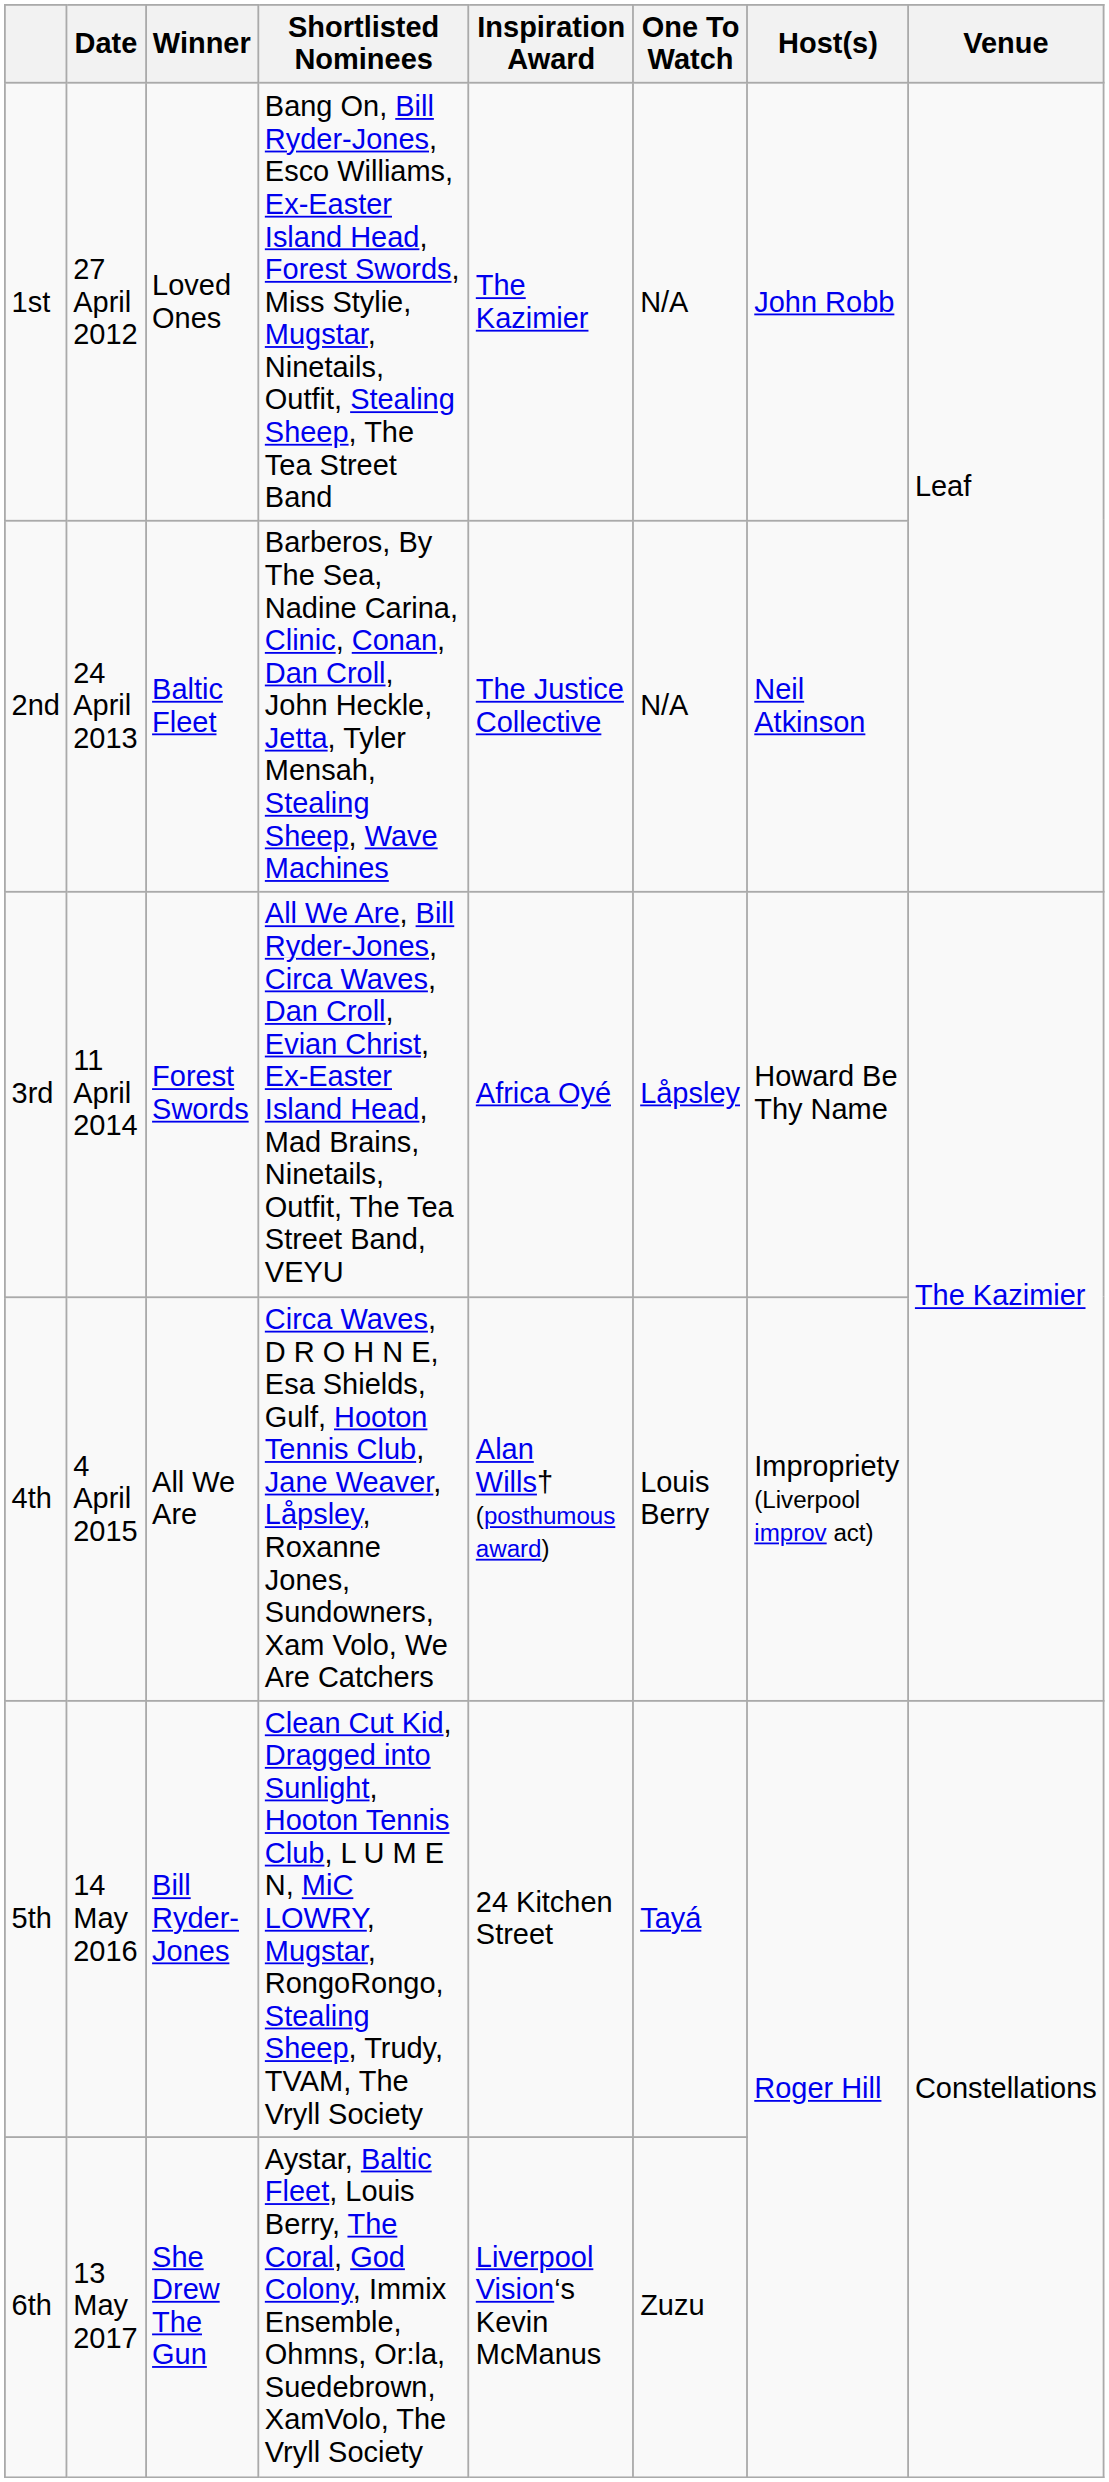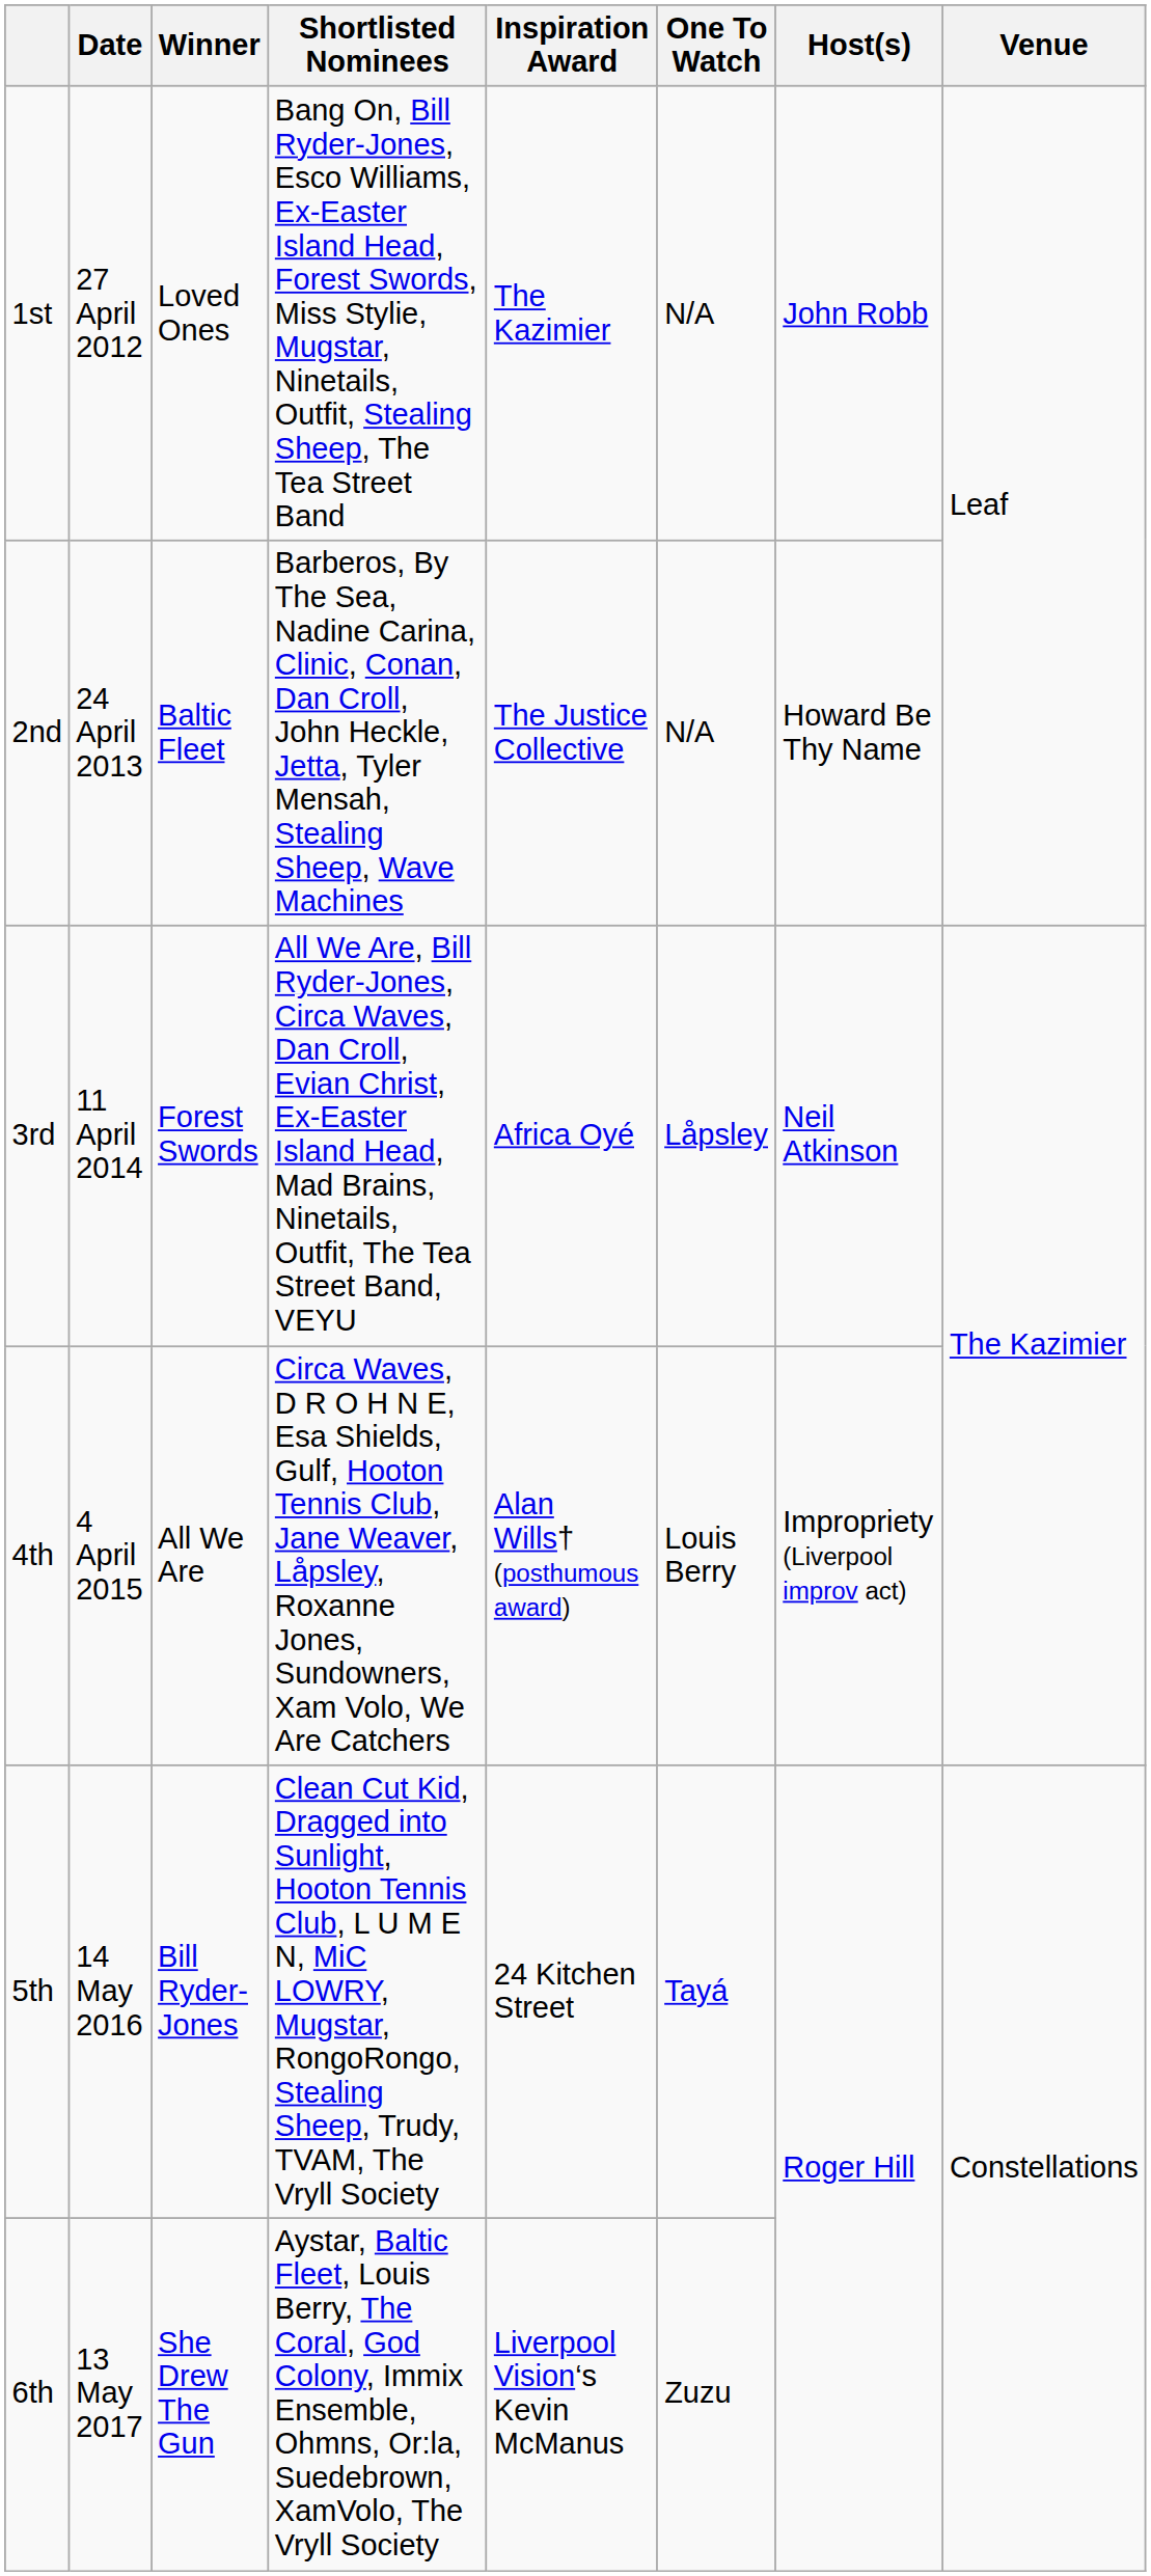2nd | Host(s): Neil Atkinson -> Howard Be Thy Name
3rd | Host(s): Howard Be Thy Name -> Neil Atkinson
